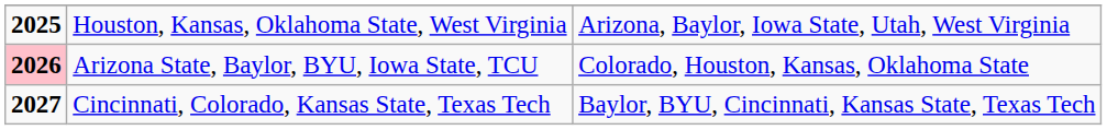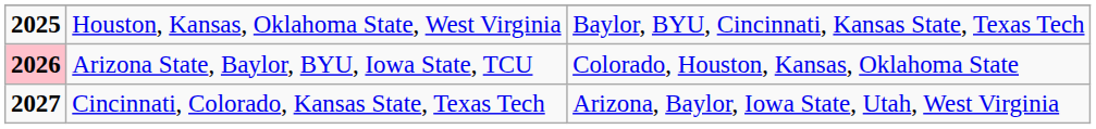Houston, Kansas, Oklahoma State, West Virginia | column 3: Arizona, Baylor, Iowa State, Utah, West Virginia -> Baylor, BYU, Cincinnati, Kansas State, Texas Tech
Cincinnati, Colorado, Kansas State, Texas Tech | column 3: Baylor, BYU, Cincinnati, Kansas State, Texas Tech -> Arizona, Baylor, Iowa State, Utah, West Virginia
